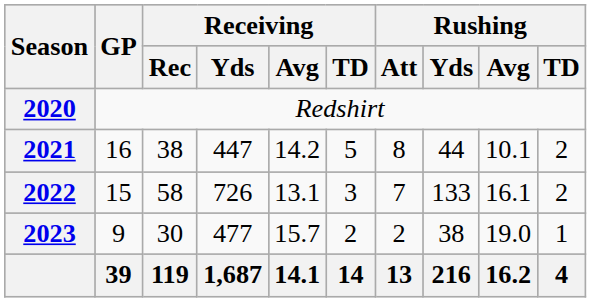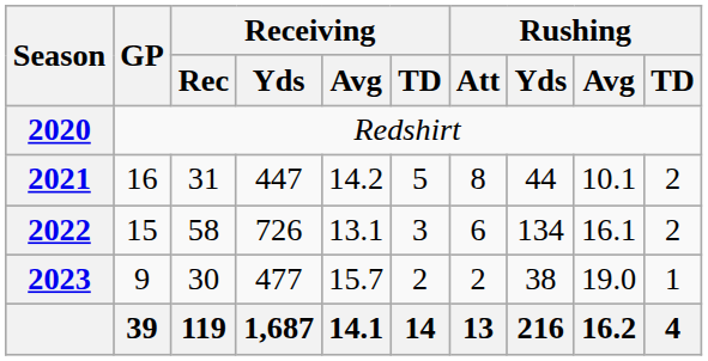2021 | Receiving / Rec: 38 -> 31
2022 | Rushing / Att: 7 -> 6
2022 | Rushing / Yds: 133 -> 134
